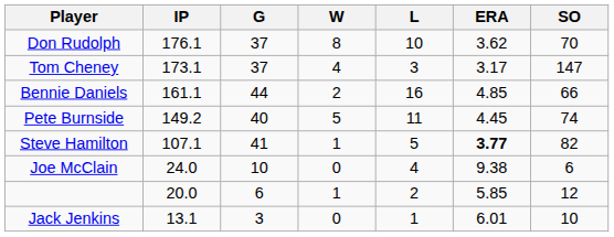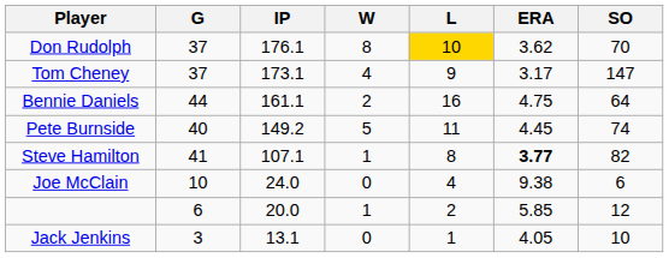columns swapped: G <-> IP
Don Rudolph | L: no background -> gold background
Tom Cheney | L: 3 -> 9
Bennie Daniels | ERA: 4.85 -> 4.75
Bennie Daniels | SO: 66 -> 64
Steve Hamilton | L: 5 -> 8
Jack Jenkins | ERA: 6.01 -> 4.05
